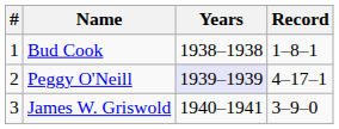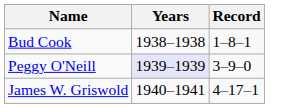- column: # | 1 | 2 | 3
Peggy O'Neill | Record: 4–17–1 -> 3–9–0
James W. Griswold | Record: 3–9–0 -> 4–17–1
